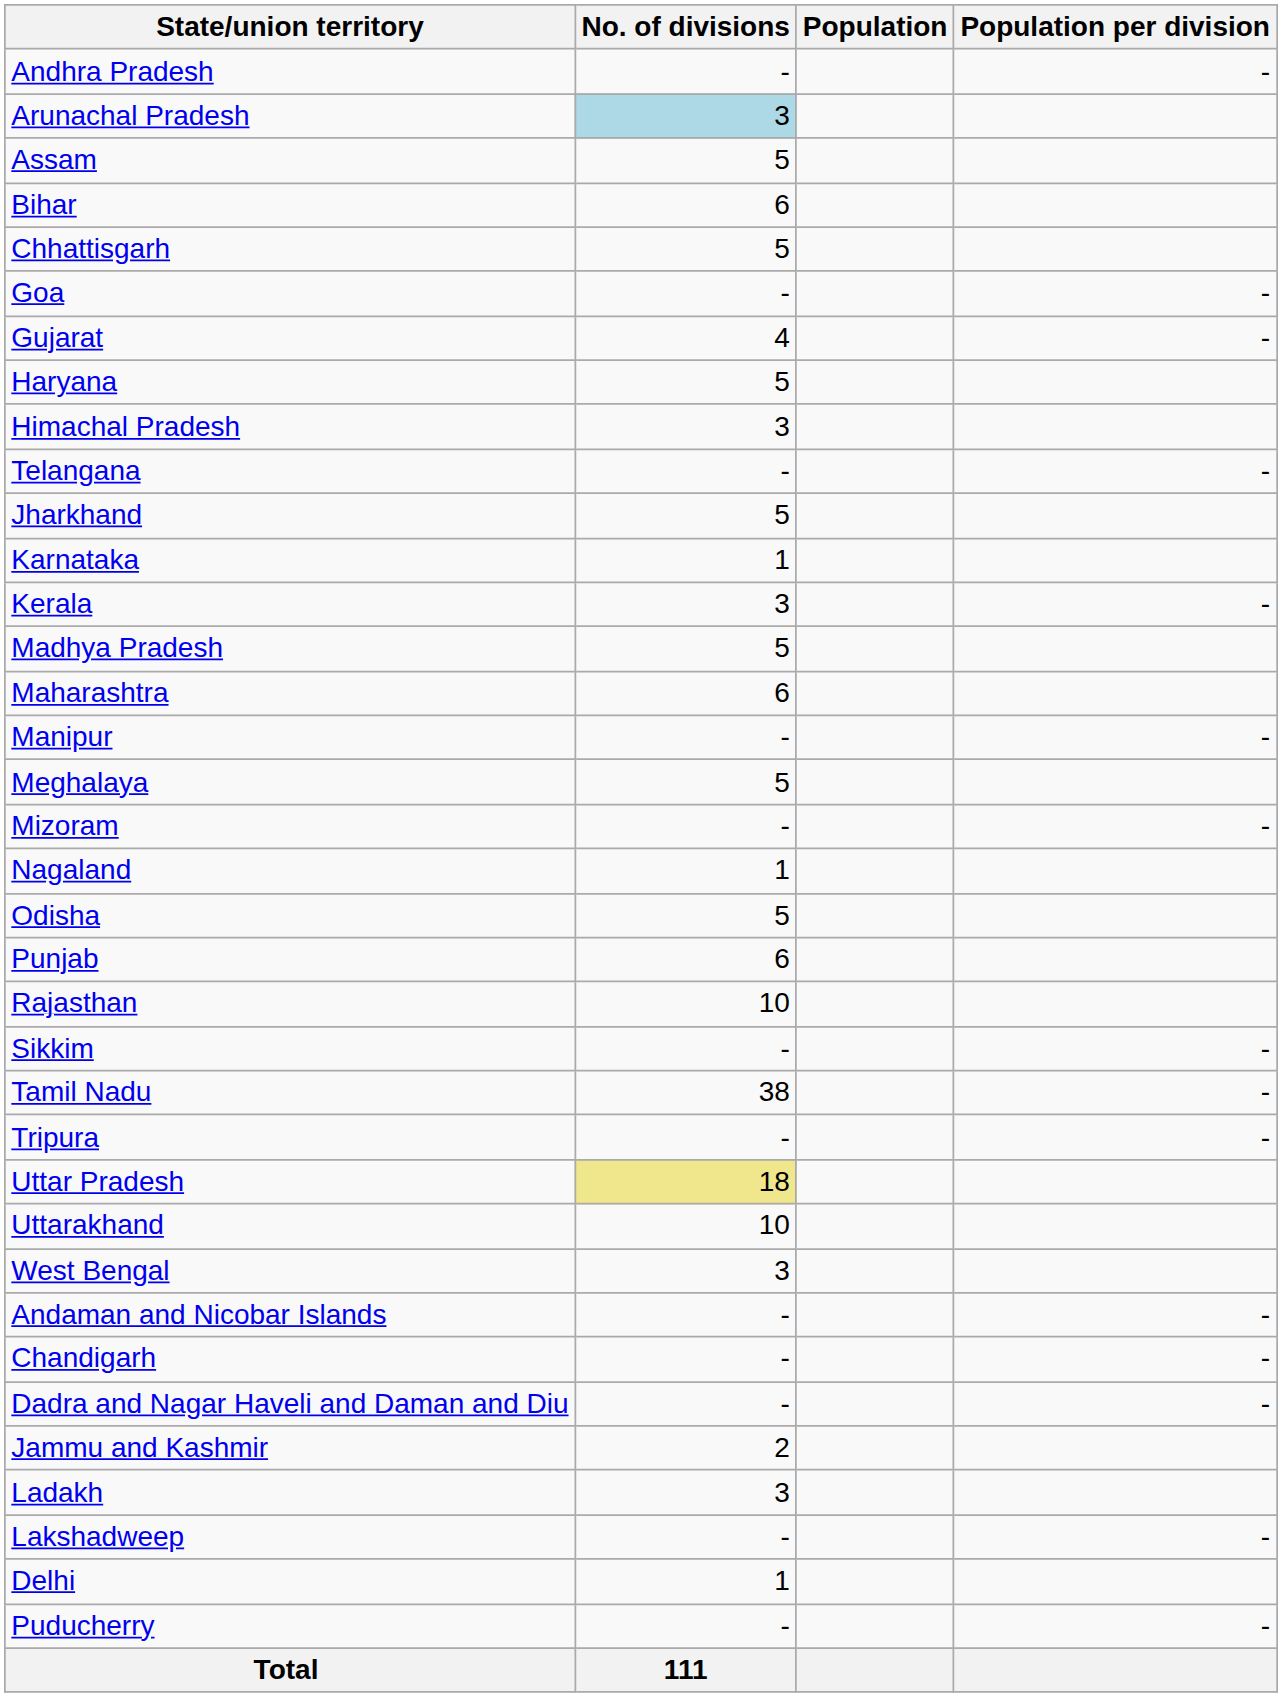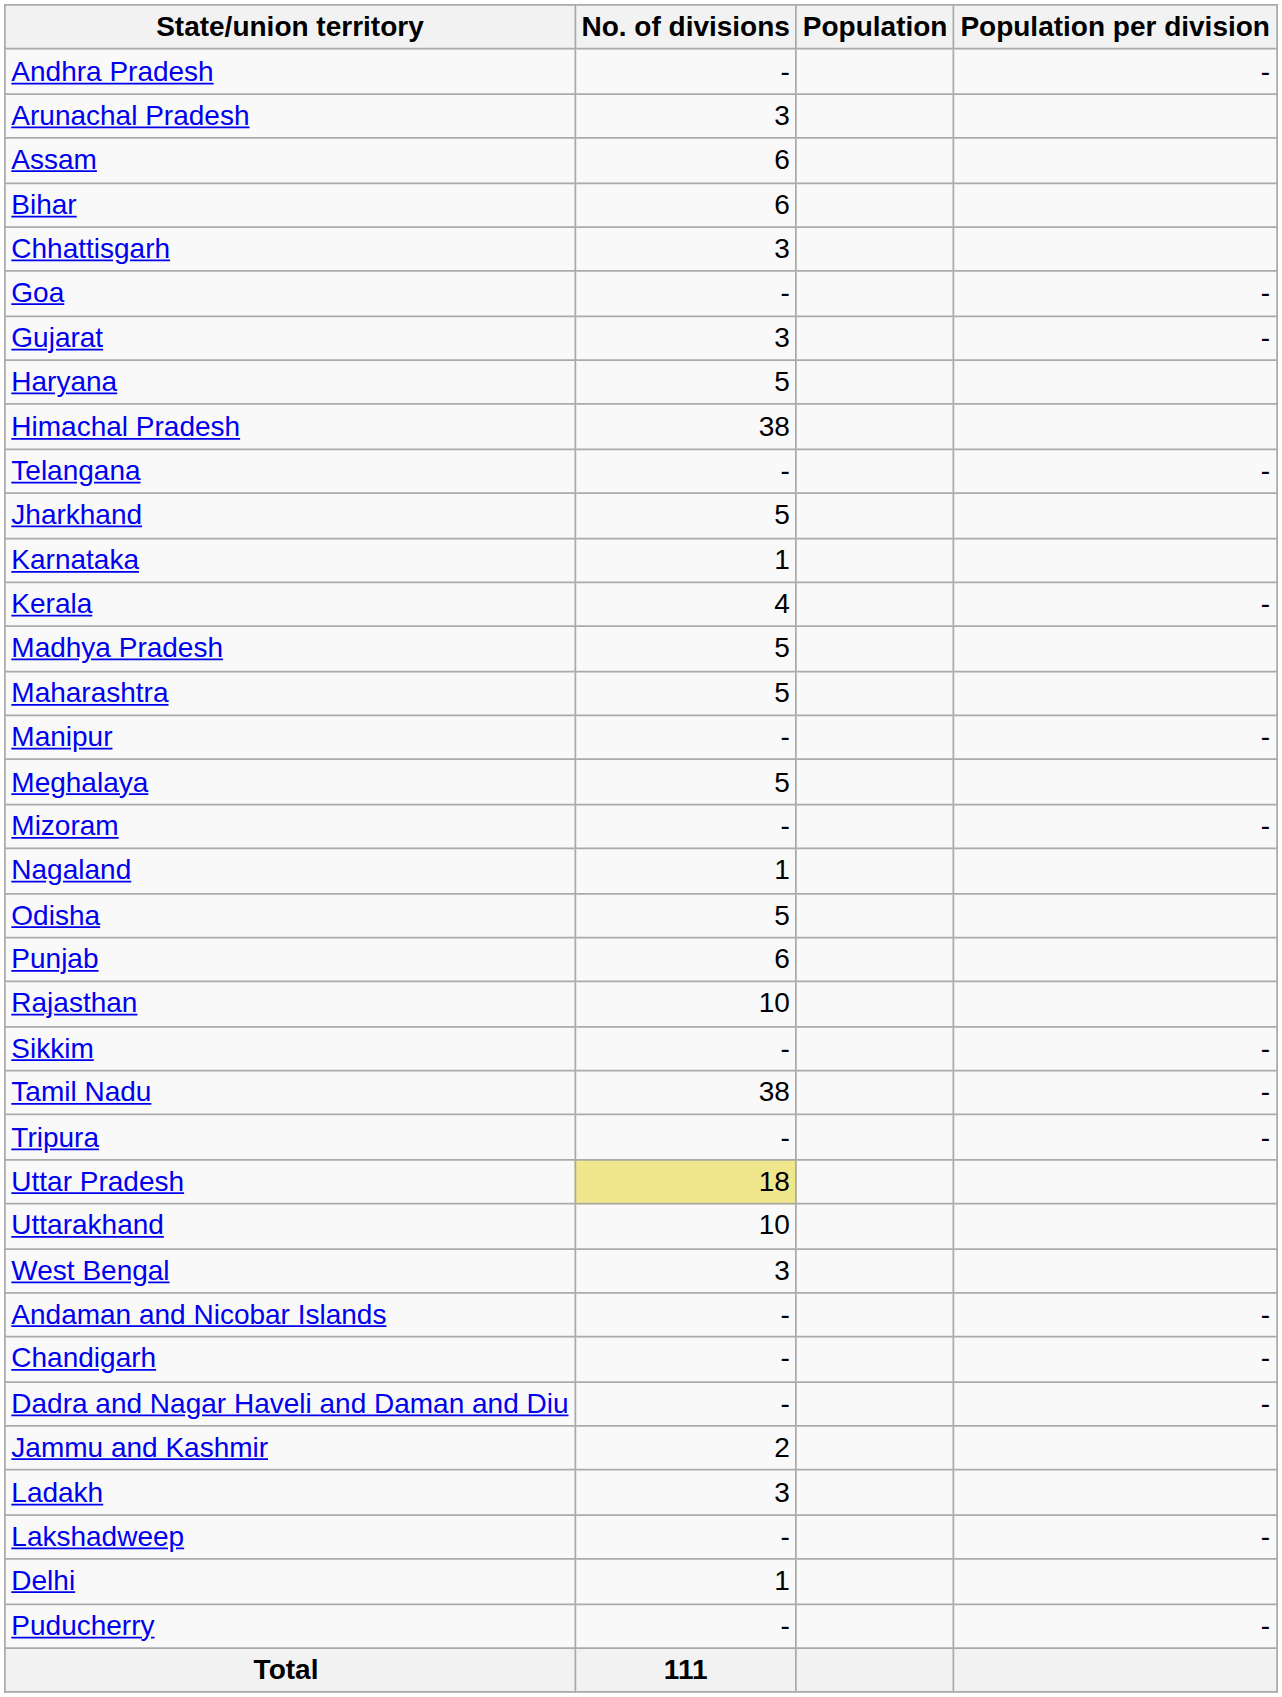Arunachal Pradesh | No. of divisions: lightblue background -> no background
Assam | No. of divisions: 5 -> 6
Chhattisgarh | No. of divisions: 5 -> 3
Gujarat | No. of divisions: 4 -> 3
Himachal Pradesh | No. of divisions: 3 -> 38
Kerala | No. of divisions: 3 -> 4
Maharashtra | No. of divisions: 6 -> 5
